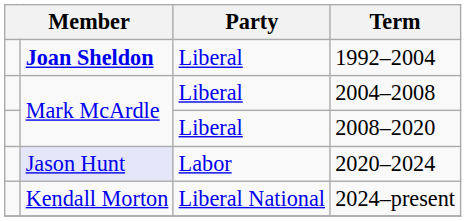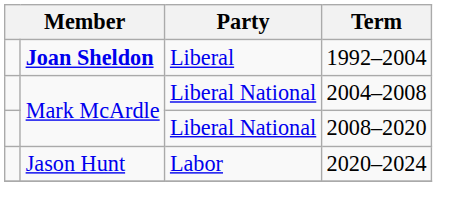2004–2008 | Party: Liberal -> Liberal National
2008–2020 | Party: Liberal -> Liberal National
2020–2024 | column 2: lavender background -> no background
- row: Kendall Morton | Liberal National | 2024–present
